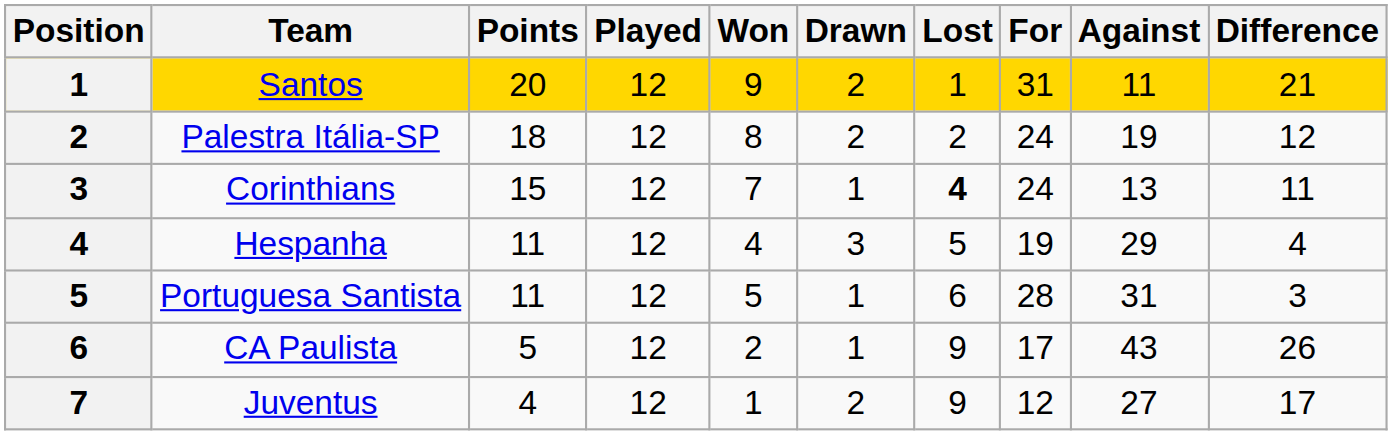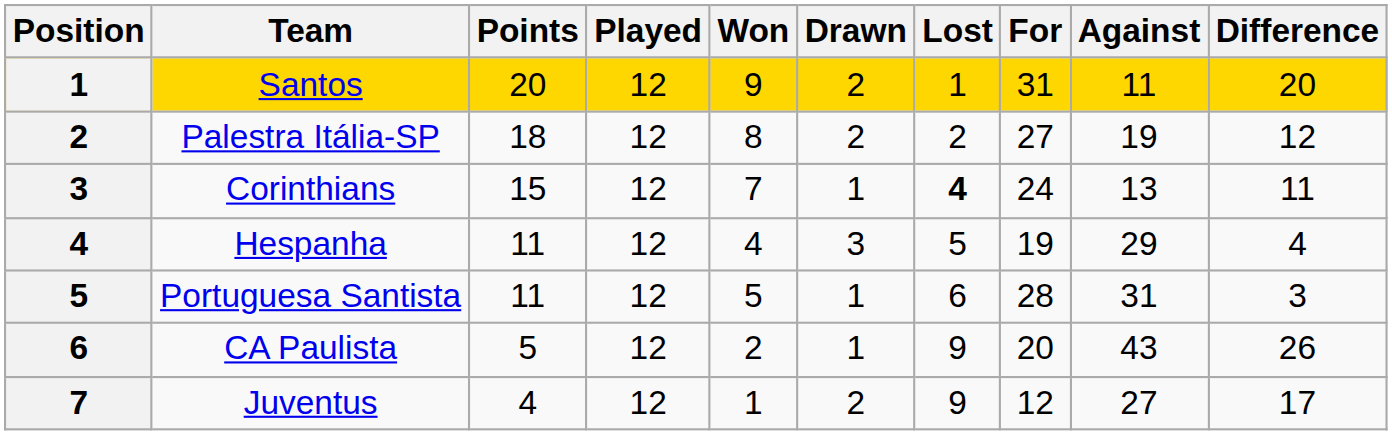Santos | Difference: 21 -> 20
Palestra Itália-SP | For: 24 -> 27
CA Paulista | For: 17 -> 20
